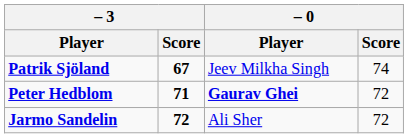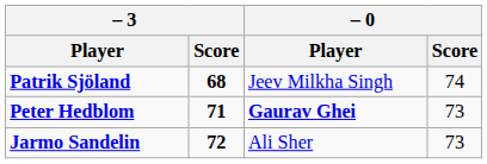Patrik Sjöland | – 3 / Score: 67 -> 68
Peter Hedblom | – 0 / Score: 72 -> 73
Jarmo Sandelin | – 0 / Score: 72 -> 73
